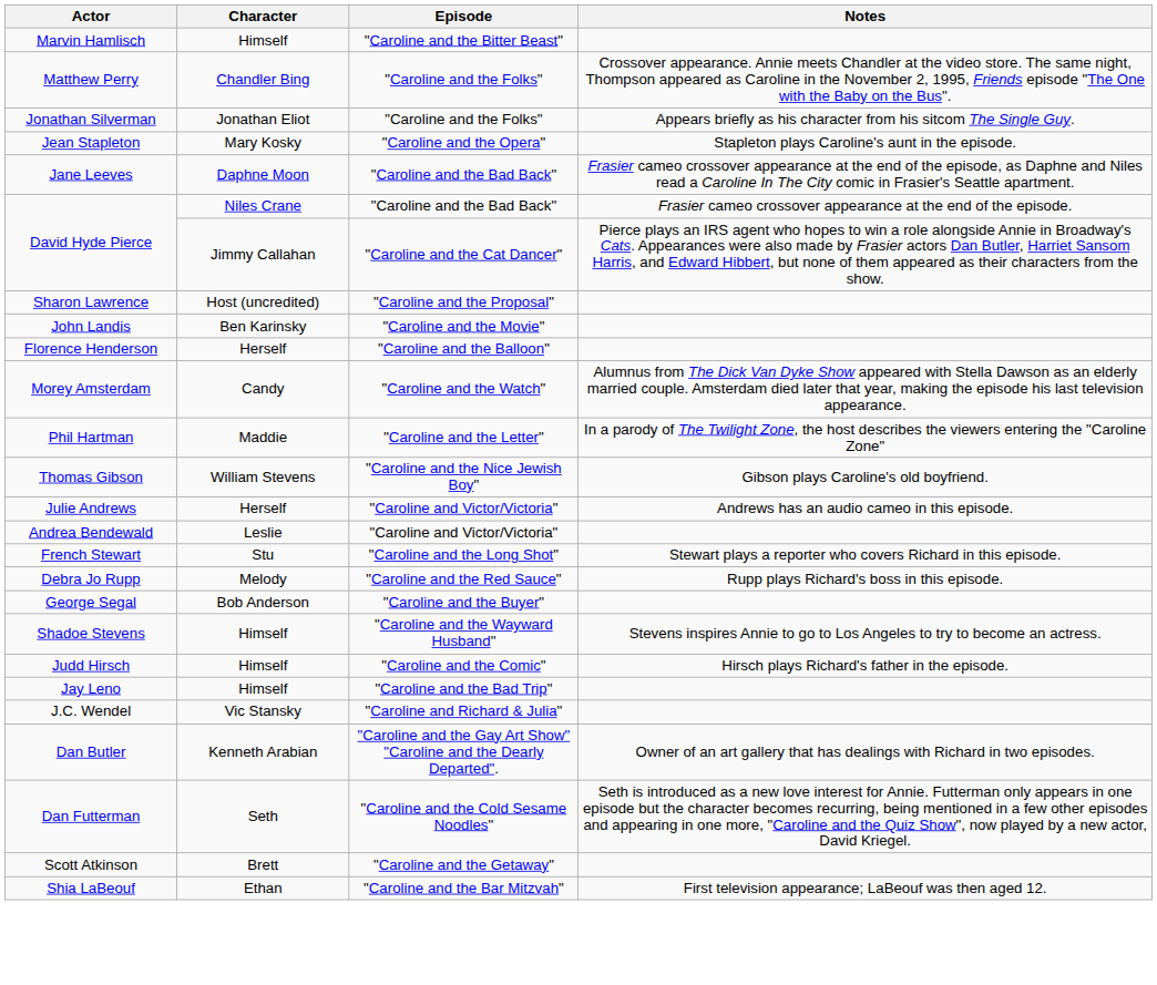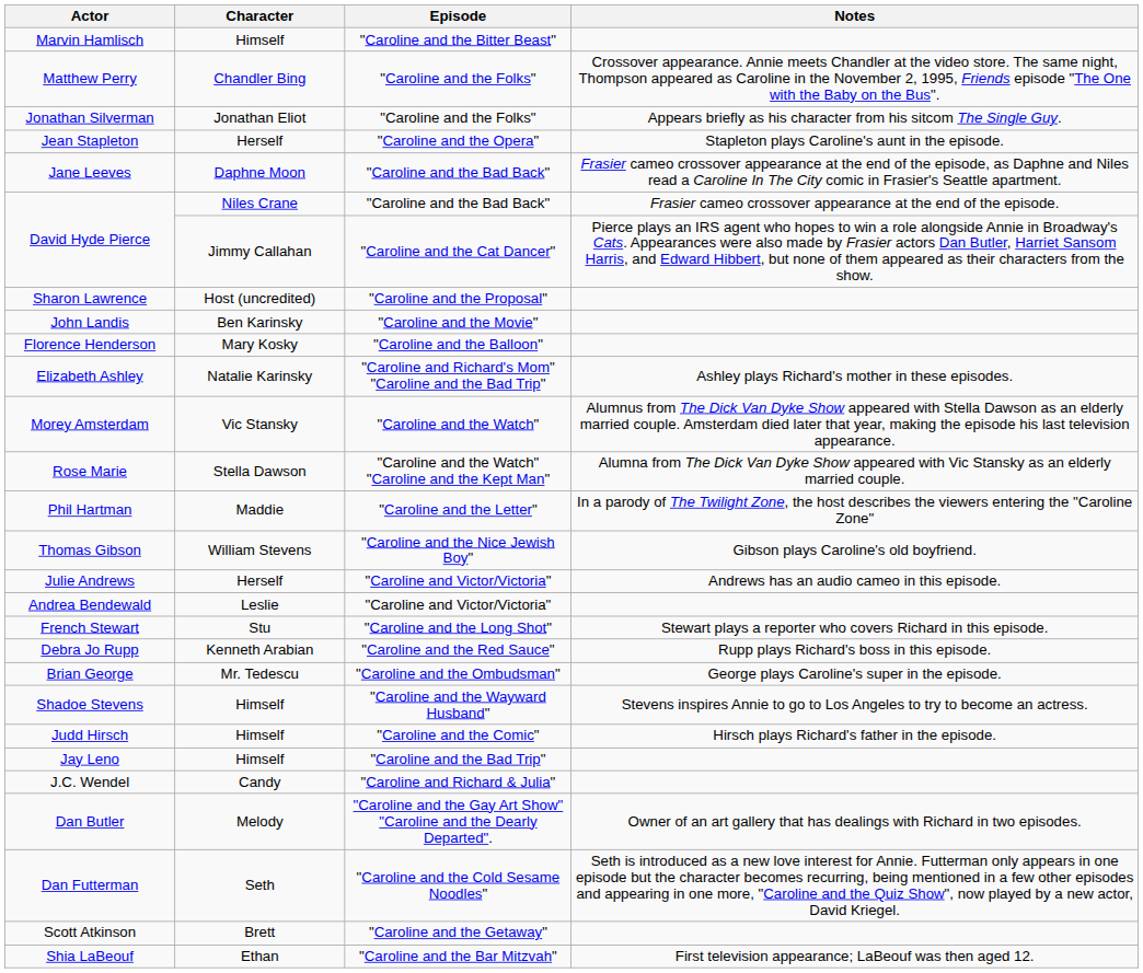Jean Stapleton | Character: Mary Kosky -> Herself
Florence Henderson | Character: Herself -> Mary Kosky
+ row: Elizabeth Ashley | Natalie Karinsky | "Caroline and Richard's Mom" "Caroline and the Bad Trip" | Ashley plays Richard's mother in these episodes.
Morey Amsterdam | Character: Candy -> Vic Stansky
+ row: Rose Marie | Stella Dawson | "Caroline and the Watch" "Caroline and the Kept Man" | Alumna from The Dick Van Dyke Show appeared with Vic Stansky as an elderly married couple.
Debra Jo Rupp | Character: Melody -> Kenneth Arabian
- row: George Segal | Bob Anderson | "Caroline and the Buyer"
+ row: Brian George | Mr. Tedescu | "Caroline and the Ombudsman" | George plays Caroline's super in the episode.
J.C. Wendel | Character: Vic Stansky -> Candy
Dan Butler | Character: Kenneth Arabian -> Melody
